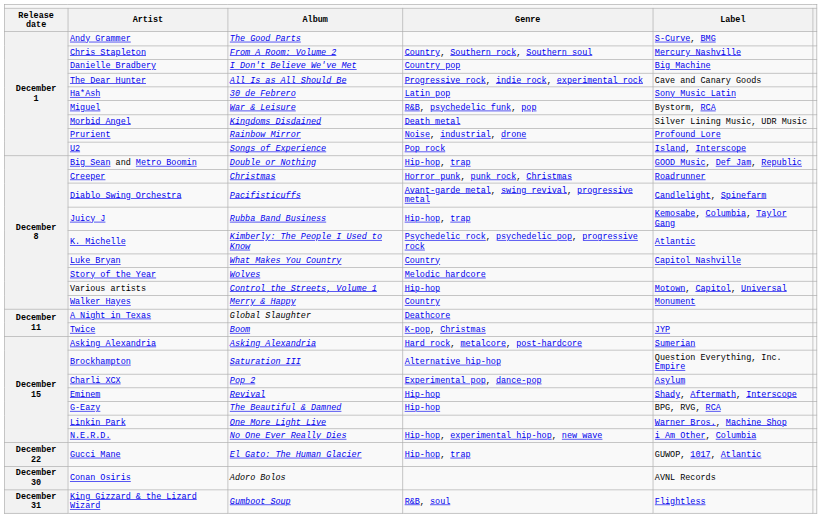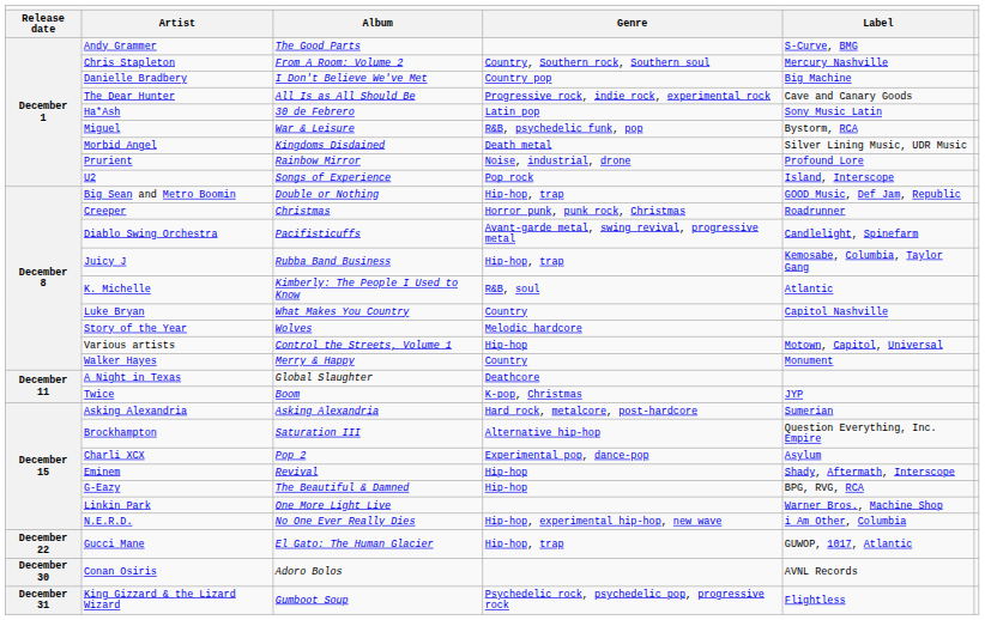K. Michelle | column 4: Psychedelic rock, psychedelic pop, progressive rock -> R&B, soul
King Gizzard & the Lizard Wizard | column 4: R&B, soul -> Psychedelic rock, psychedelic pop, progressive rock
